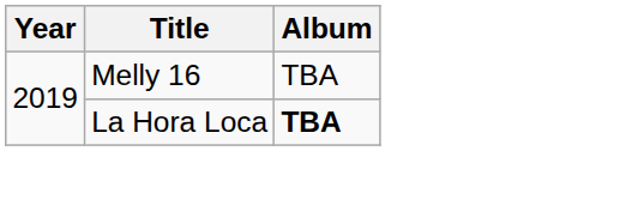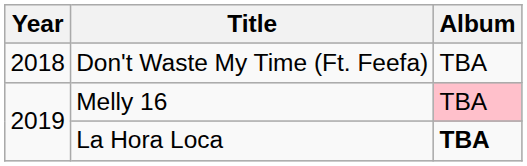+ row: 2018 | Don't Waste My Time (Ft. Feefa) | TBA
Melly 16 | Album: no background -> pink background
